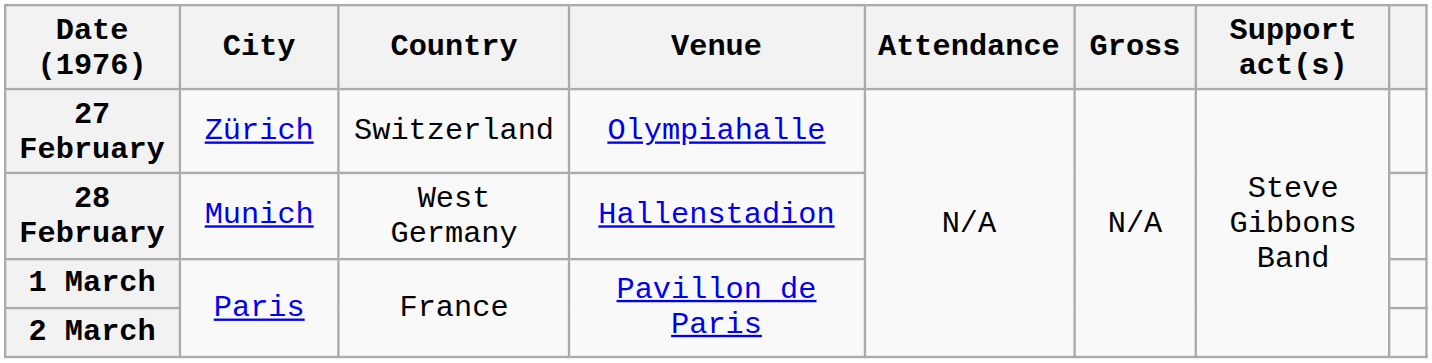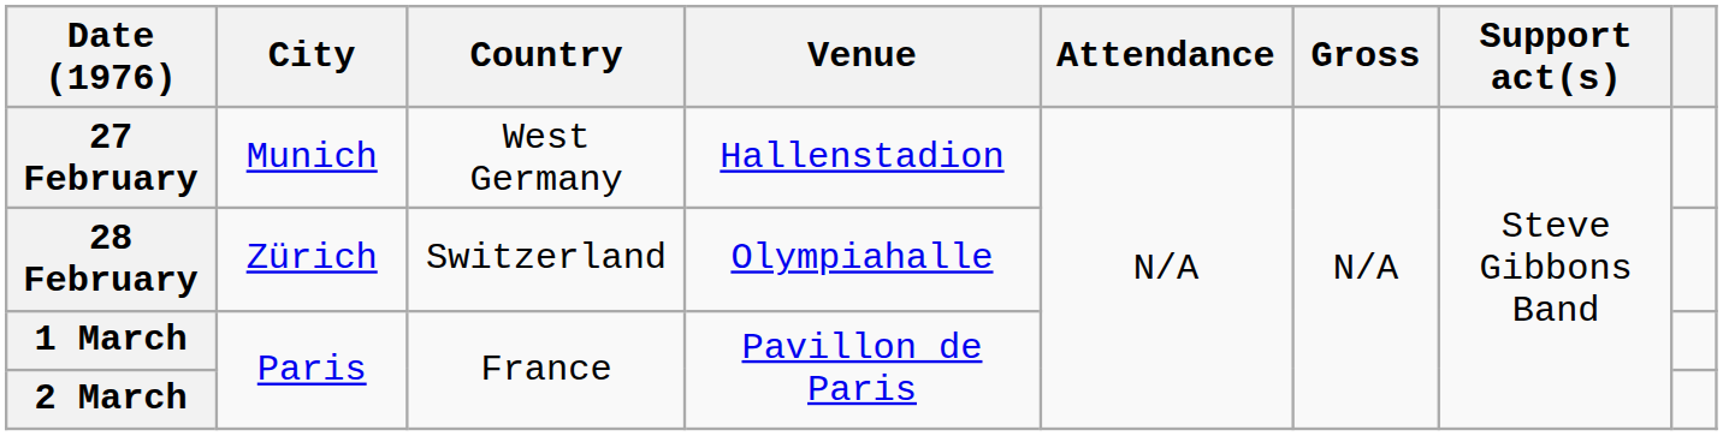27 February | City: Zürich -> Munich
27 February | Country: Switzerland -> West Germany
27 February | Venue: Olympiahalle -> Hallenstadion
28 February | City: Munich -> Zürich
28 February | Country: West Germany -> Switzerland
28 February | Venue: Hallenstadion -> Olympiahalle
